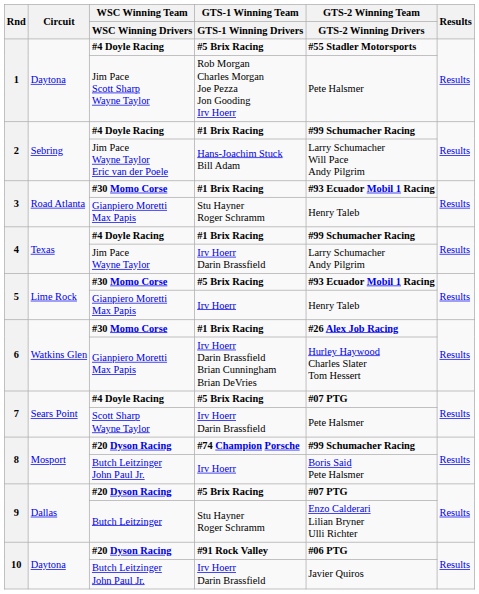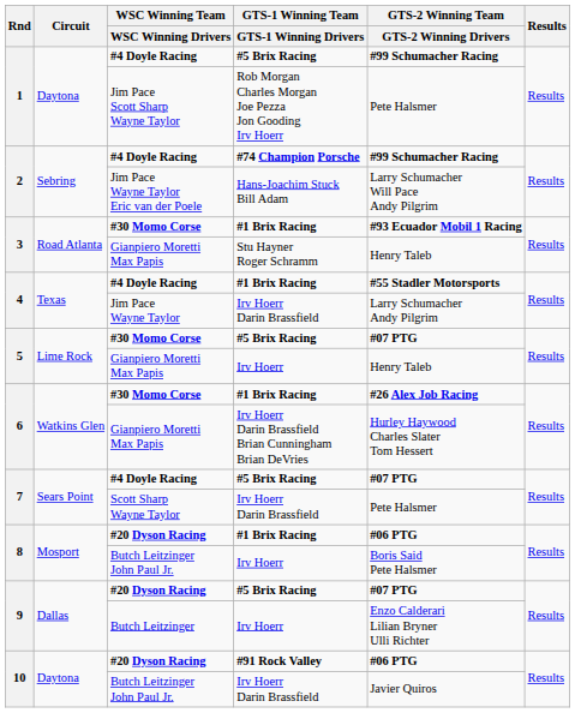1 / #4 Doyle Racing | GTS-2 Winning Team / GTS-2 Winning Drivers: #55 Stadler Motorsports -> #99 Schumacher Racing
2 / #4 Doyle Racing | GTS-1 Winning Team / GTS-1 Winning Drivers: #1 Brix Racing -> #74 Champion Porsche
4 / #4 Doyle Racing | GTS-2 Winning Team / GTS-2 Winning Drivers: #99 Schumacher Racing -> #55 Stadler Motorsports
5 / #30 Momo Corse | GTS-2 Winning Team / GTS-2 Winning Drivers: #93 Ecuador Mobil 1 Racing -> #07 PTG
8 / #20 Dyson Racing | GTS-1 Winning Team / GTS-1 Winning Drivers: #74 Champion Porsche -> #1 Brix Racing
8 / #20 Dyson Racing | GTS-2 Winning Team / GTS-2 Winning Drivers: #99 Schumacher Racing -> #06 PTG
9 / Butch Leitzinger | GTS-1 Winning Team / GTS-1 Winning Drivers: Stu Hayner Roger Schramm -> Irv Hoerr
